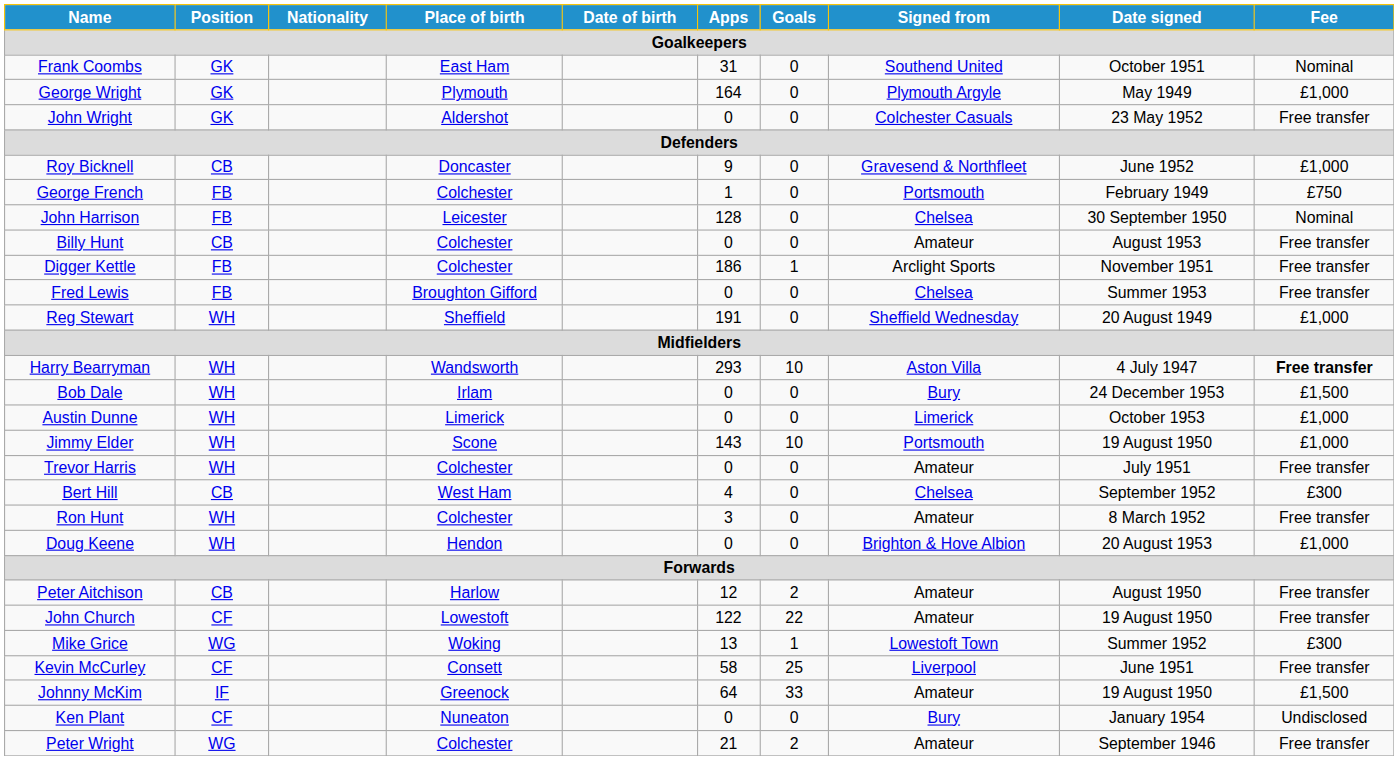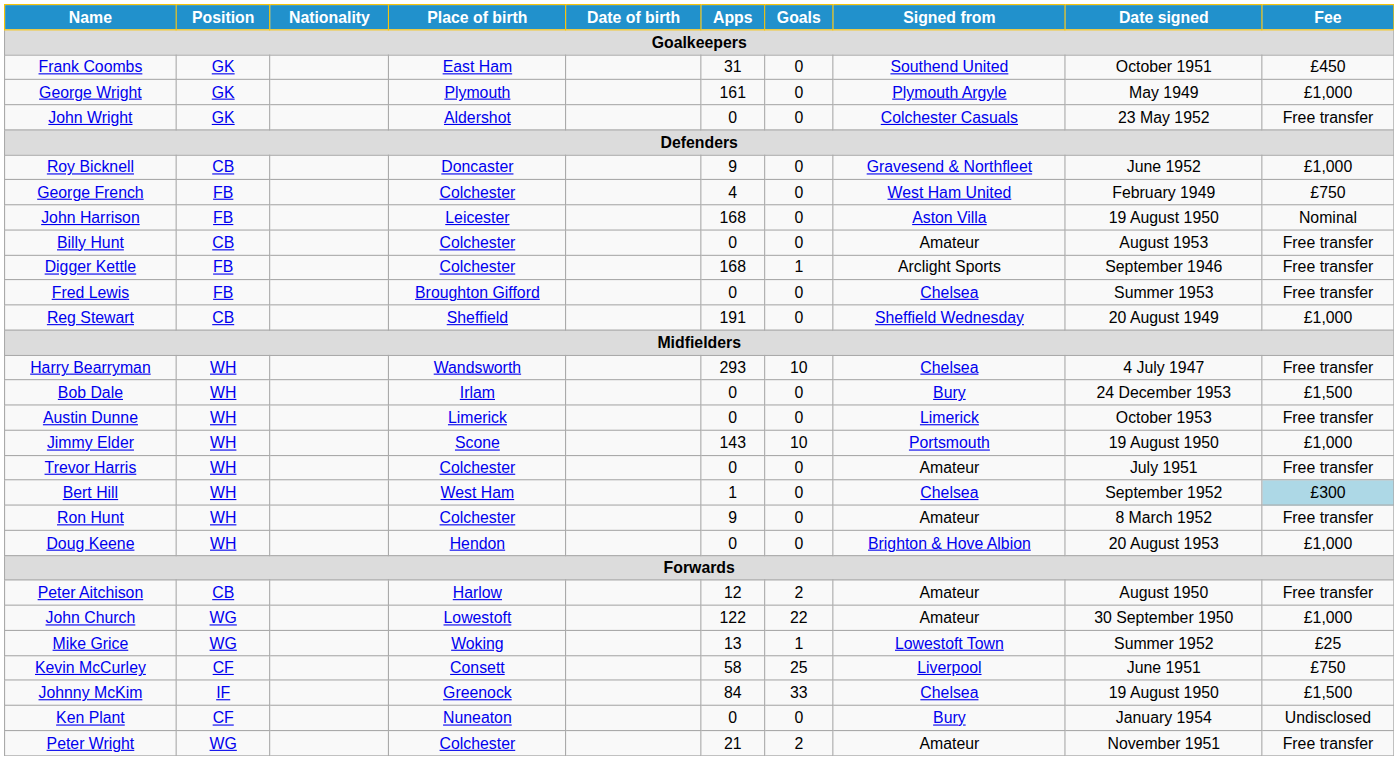Frank Coombs | Fee: Nominal -> £450
George Wright | Apps: 164 -> 161
George French | Apps: 1 -> 4
George French | Signed from: Portsmouth -> West Ham United
John Harrison | Apps: 128 -> 168
John Harrison | Signed from: Chelsea -> Aston Villa
John Harrison | Date signed: 30 September 1950 -> 19 August 1950
Digger Kettle | Apps: 186 -> 168
Digger Kettle | Date signed: November 1951 -> September 1946
Reg Stewart | Position: WH -> CB
Harry Bearryman | Signed from: Aston Villa -> Chelsea
Harry Bearryman | Fee: bold -> normal
Austin Dunne | Fee: £1,000 -> Free transfer
Bert Hill | Position: CB -> WH
Bert Hill | Apps: 4 -> 1
Bert Hill | Fee: no background -> lightblue background
Ron Hunt | Apps: 3 -> 9
John Church | Position: CF -> WG
John Church | Date signed: 19 August 1950 -> 30 September 1950
John Church | Fee: Free transfer -> £1,000
Mike Grice | Fee: £300 -> £25
Kevin McCurley | Fee: Free transfer -> £750
Johnny McKim | Apps: 64 -> 84
Johnny McKim | Signed from: Amateur -> Chelsea
Peter Wright | Date signed: September 1946 -> November 1951
